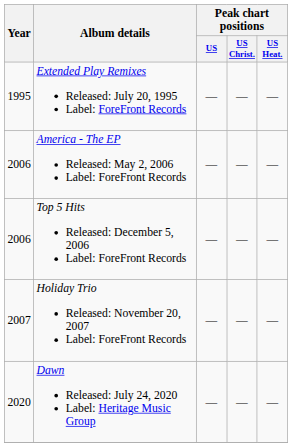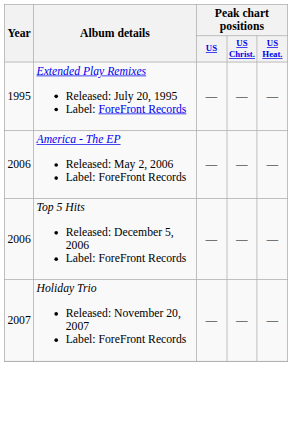- row: 2020 | Dawn Released: July 24, 2020 Label: Heritage Music Group | — | — | —
